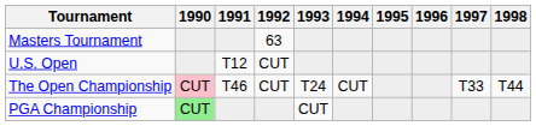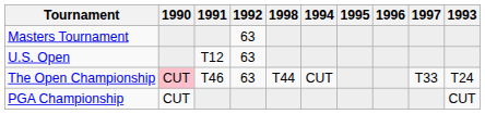columns swapped: 1993 <-> 1998
U.S. Open | 1992: CUT -> 63
The Open Championship | 1992: CUT -> 63
PGA Championship | 1990: lightgreen background -> no background
